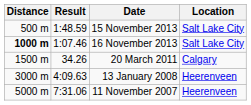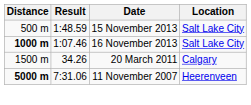- row: 3000 m | 4:09.63 | 13 January 2008 | Heerenveen
11 November 2007 | Distance: normal -> bold
